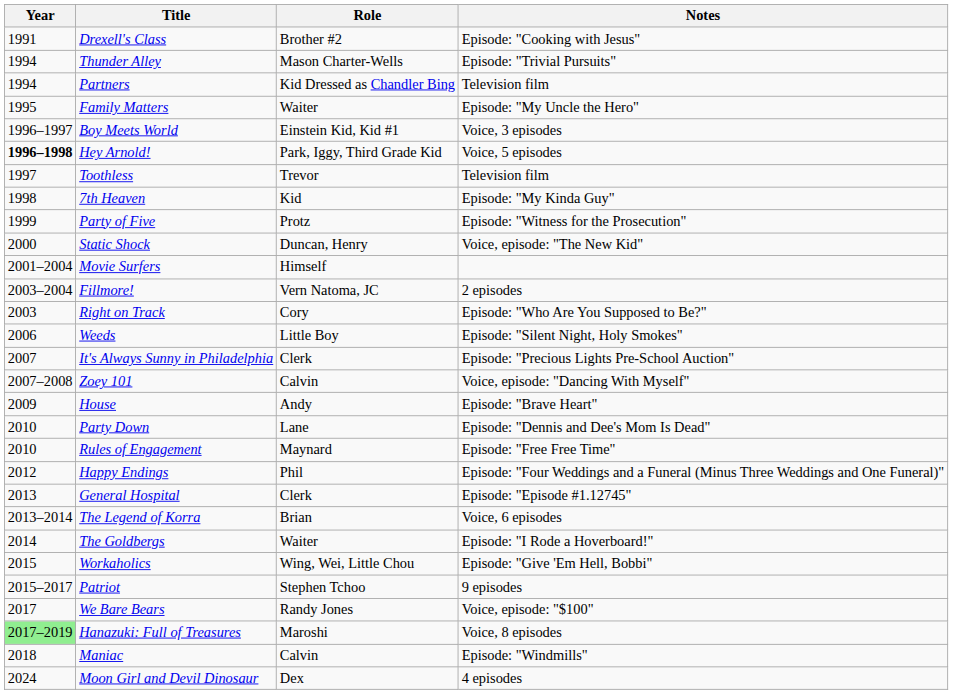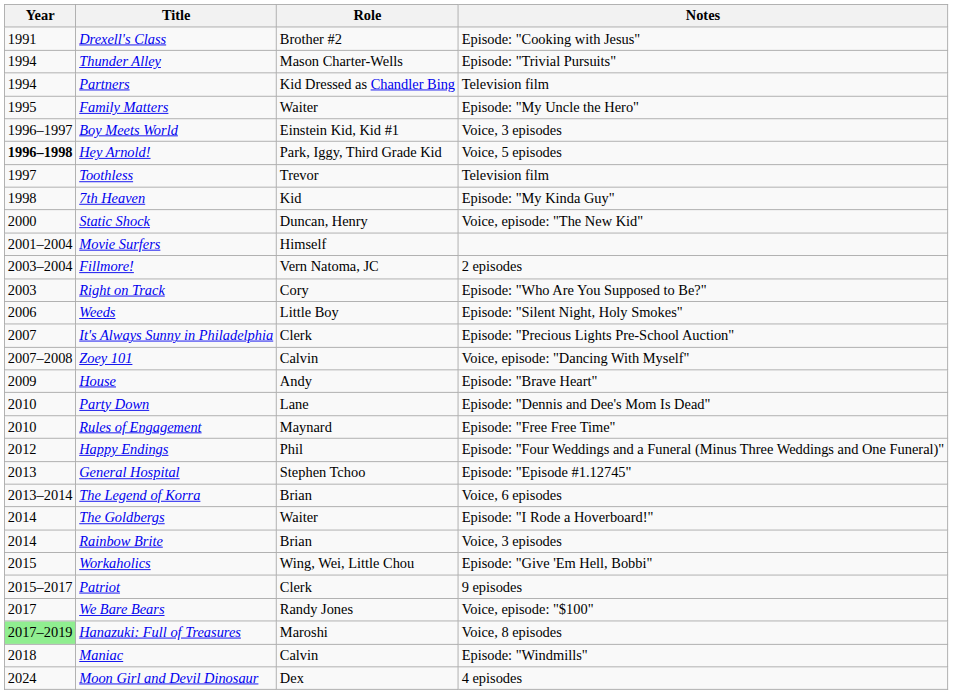- row: 1999 | Party of Five | Protz | Episode: "Witness for the Prosecution"
General Hospital | Role: Clerk -> Stephen Tchoo
+ row: 2014 | Rainbow Brite | Brian | Voice, 3 episodes
Patriot | Role: Stephen Tchoo -> Clerk
